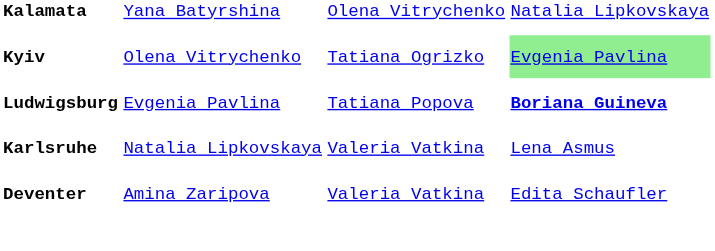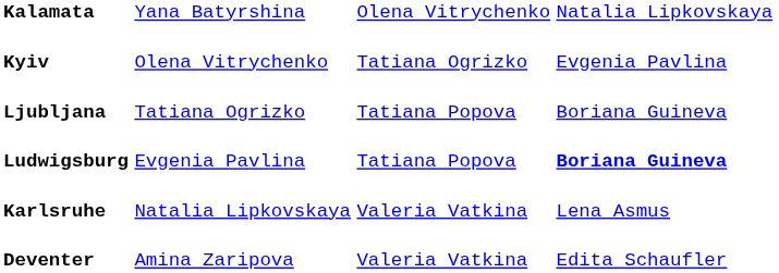Kyiv | column 4: lightgreen background -> no background
+ row: Ljubljana | Tatiana Ogrizko | Tatiana Popova | Boriana Guineva
